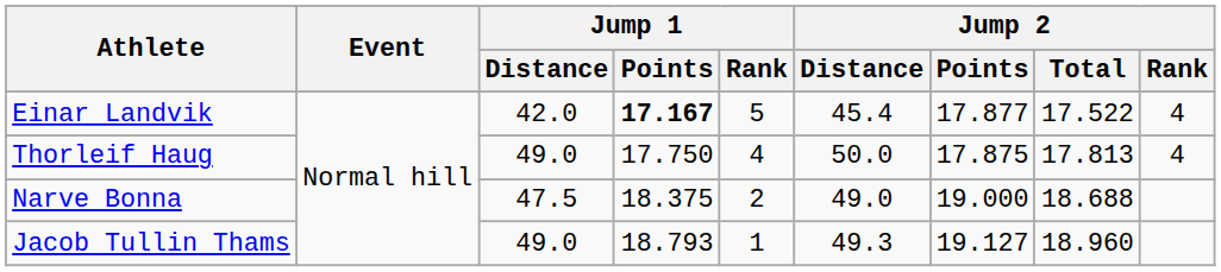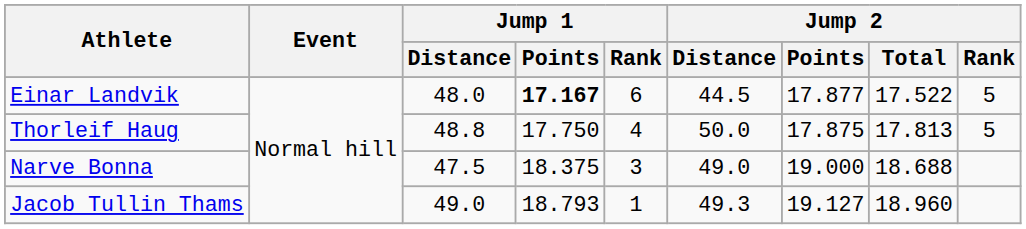Einar Landvik | Jump 1 / Distance: 42.0 -> 48.0
Einar Landvik | Jump 1 / Rank: 5 -> 6
Einar Landvik | Jump 2 / Distance: 45.4 -> 44.5
Einar Landvik | Jump 2 / Rank: 4 -> 5
Thorleif Haug | Jump 1 / Distance: 49.0 -> 48.8
Thorleif Haug | Jump 2 / Rank: 4 -> 5
Narve Bonna | Jump 1 / Rank: 2 -> 3
